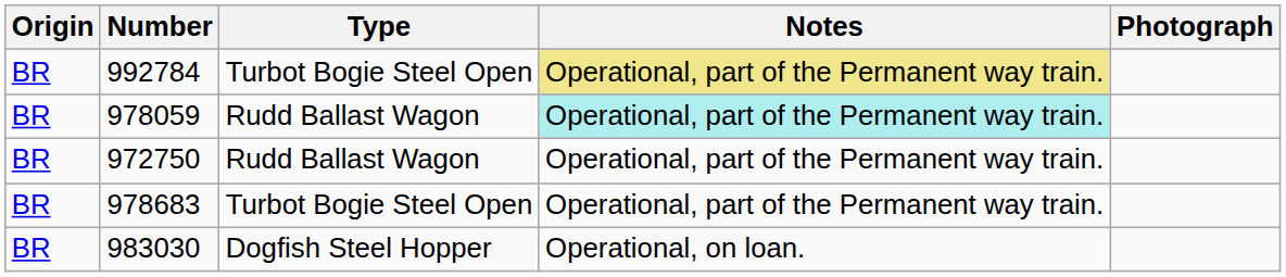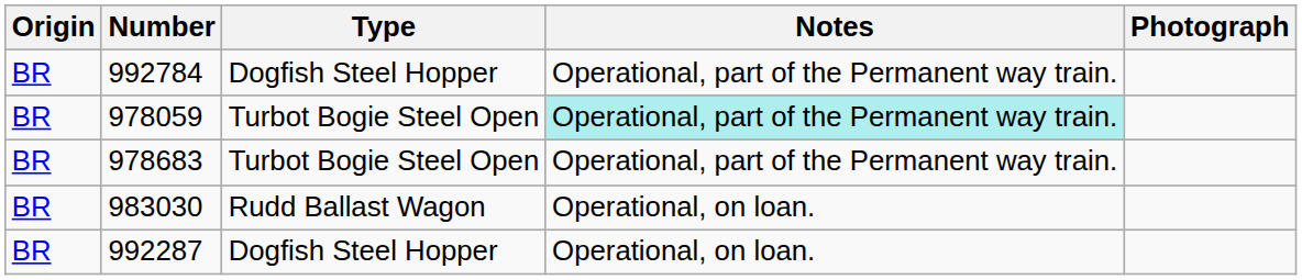992784 | Type: Turbot Bogie Steel Open -> Dogfish Steel Hopper
992784 | Notes: khaki background -> no background
978059 | Type: Rudd Ballast Wagon -> Turbot Bogie Steel Open
- row: BR | 972750 | Rudd Ballast Wagon | Operational, part of the Permanent way train.
983030 | Type: Dogfish Steel Hopper -> Rudd Ballast Wagon
+ row: BR | 992287 | Dogfish Steel Hopper | Operational, on loan.
